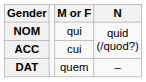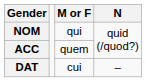ACC | M or F: cui -> quem
DAT | M or F: quem -> cui
